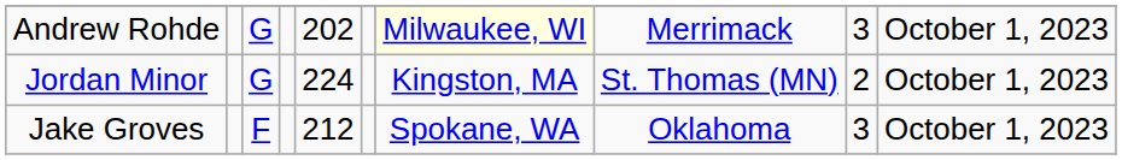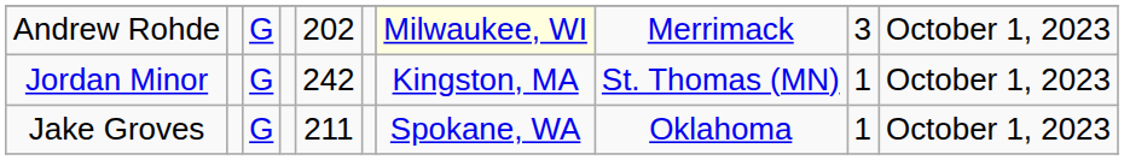Jordan Minor | column 5: 224 -> 242
Jordan Minor | column 9: 2 -> 1
Jake Groves | column 3: F -> G
Jake Groves | column 5: 212 -> 211
Jake Groves | column 9: 3 -> 1
